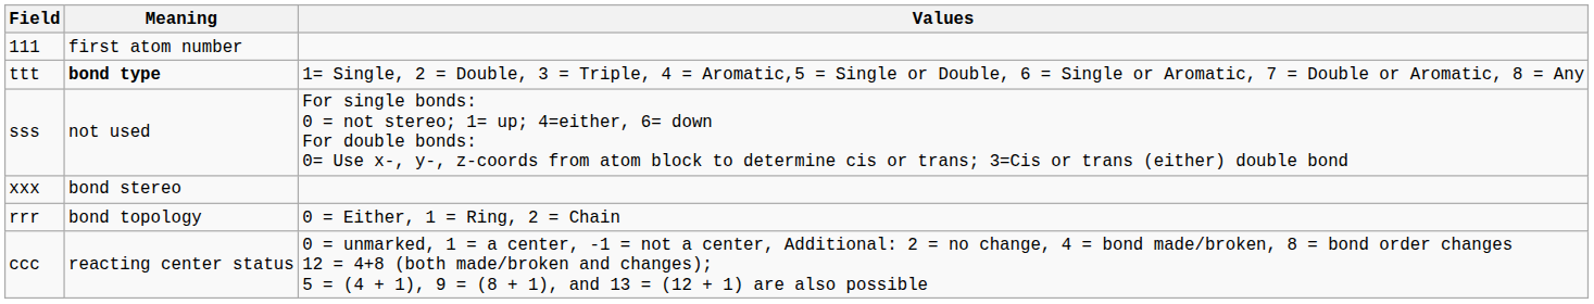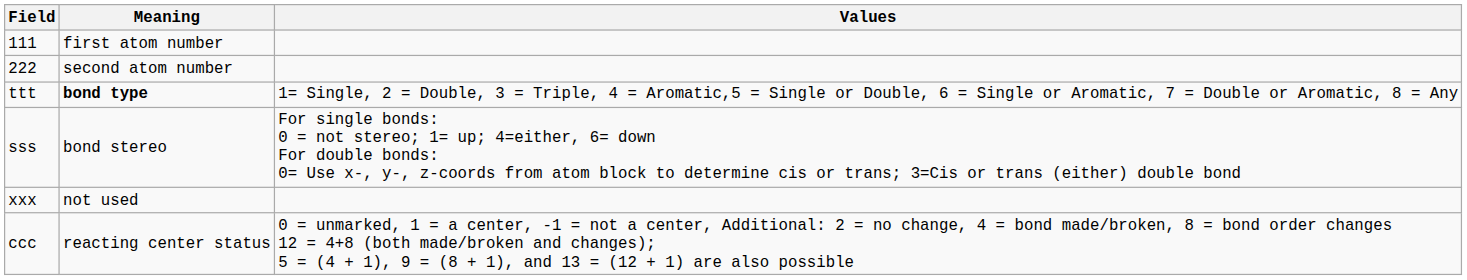+ row: 222 | second atom number
sss | Meaning: not used -> bond stereo
xxx | Meaning: bond stereo -> not used
- row: rrr | bond topology | 0 = Either, 1 = Ring, 2 = Chain
